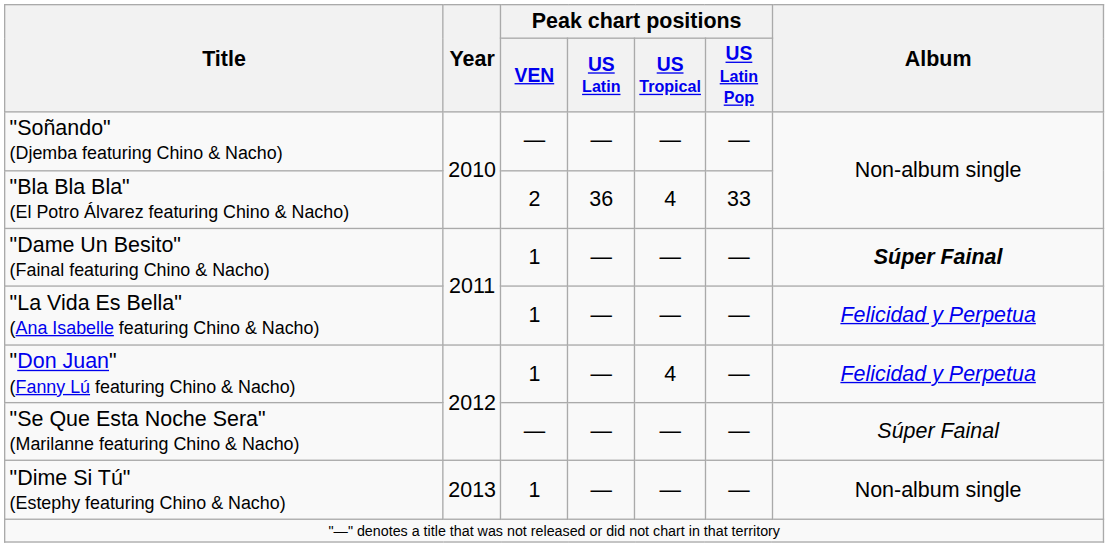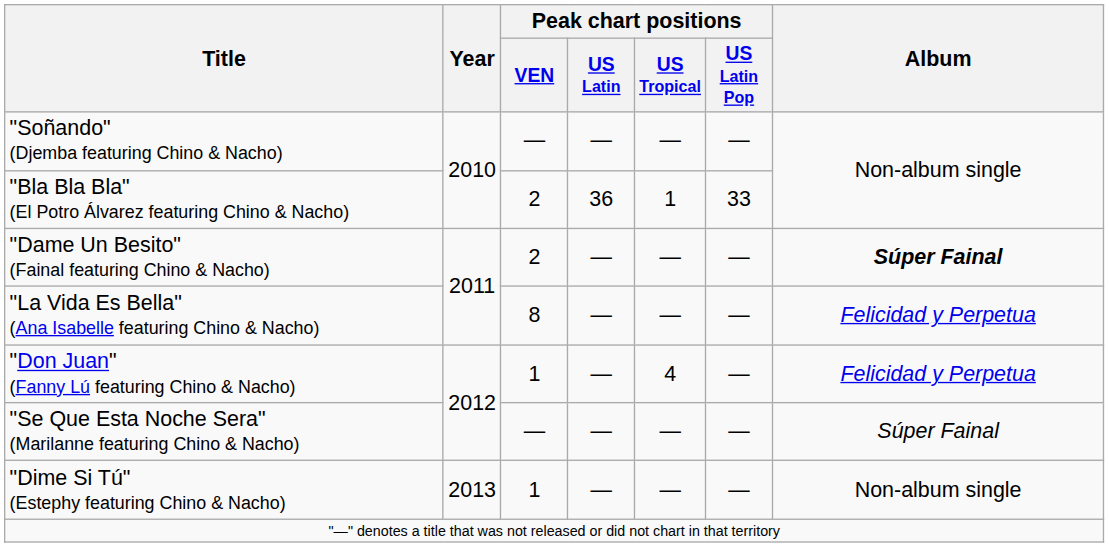"Bla Bla Bla" (El Potro Álvarez featuring Chino & Nacho) | Peak chart positions / US Tropical: 4 -> 1
"Dame Un Besito" (Fainal featuring Chino & Nacho) | Peak chart positions / VEN: 1 -> 2
"La Vida Es Bella" (Ana Isabelle featuring Chino & Nacho) | Peak chart positions / VEN: 1 -> 8
